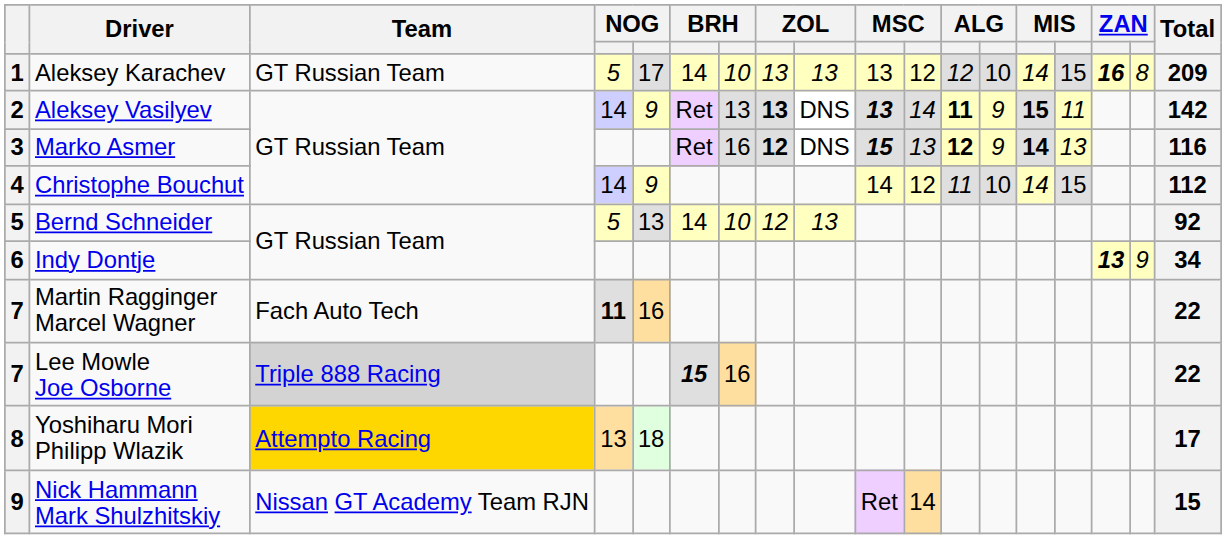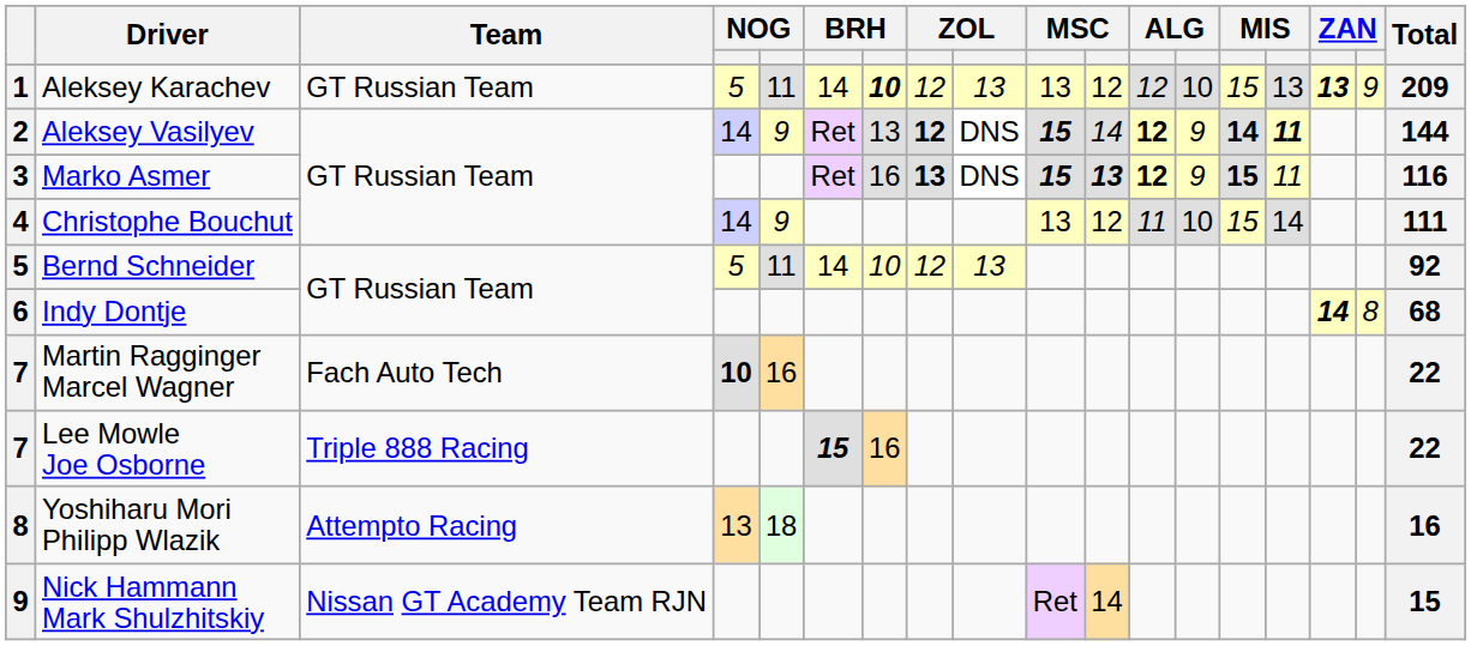Aleksey Karachev | column 5: 17 -> 11
Aleksey Karachev | column 7: normal -> bold
Aleksey Karachev | column 8: 13 -> 12
Aleksey Karachev | column 14: 14 -> 15
Aleksey Karachev | column 15: 15 -> 13
Aleksey Karachev | column 16: 16 -> 13
Aleksey Karachev | column 17: 8 -> 9
Aleksey Vasilyev | column 8: 13 -> 12
Aleksey Vasilyev | column 10: 13 -> 15
Aleksey Vasilyev | column 12: 11 -> 12
Aleksey Vasilyev | column 14: 15 -> 14
Aleksey Vasilyev | column 15: normal -> bold
Aleksey Vasilyev | Total: 142 -> 144
Marko Asmer | column 8: 12 -> 13
Marko Asmer | column 11: normal -> bold
Marko Asmer | column 14: 14 -> 15
Marko Asmer | column 15: 13 -> 11
Christophe Bouchut | column 10: 14 -> 13
Christophe Bouchut | column 14: 14 -> 15
Christophe Bouchut | column 15: 15 -> 14
Christophe Bouchut | Total: 112 -> 111
Bernd Schneider | column 5: 13 -> 11
Indy Dontje | column 16: 13 -> 14
Indy Dontje | column 17: 9 -> 8
Indy Dontje | Total: 34 -> 68
Martin Ragginger Marcel Wagner | column 4: 11 -> 10
Lee Mowle Joe Osborne | Team: lightgrey background -> no background
Yoshiharu Mori Philipp Wlazik | Team: gold background -> no background
Yoshiharu Mori Philipp Wlazik | Total: 17 -> 16
